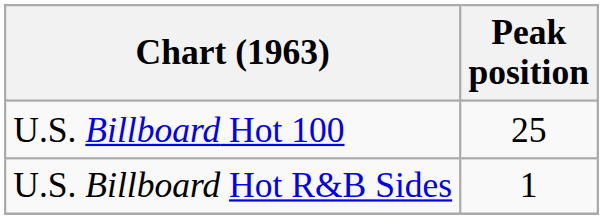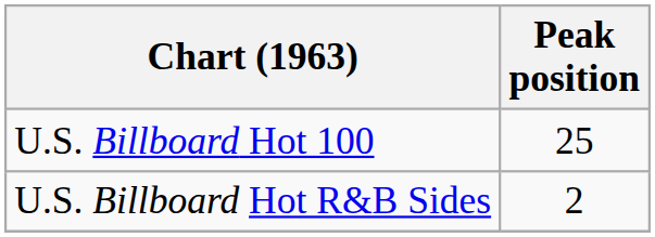U.S. Billboard Hot R&B Sides | Peak position: 1 -> 2
